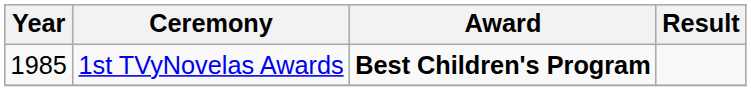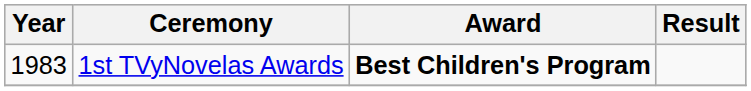1st TVyNovelas Awards | Year: 1985 -> 1983
